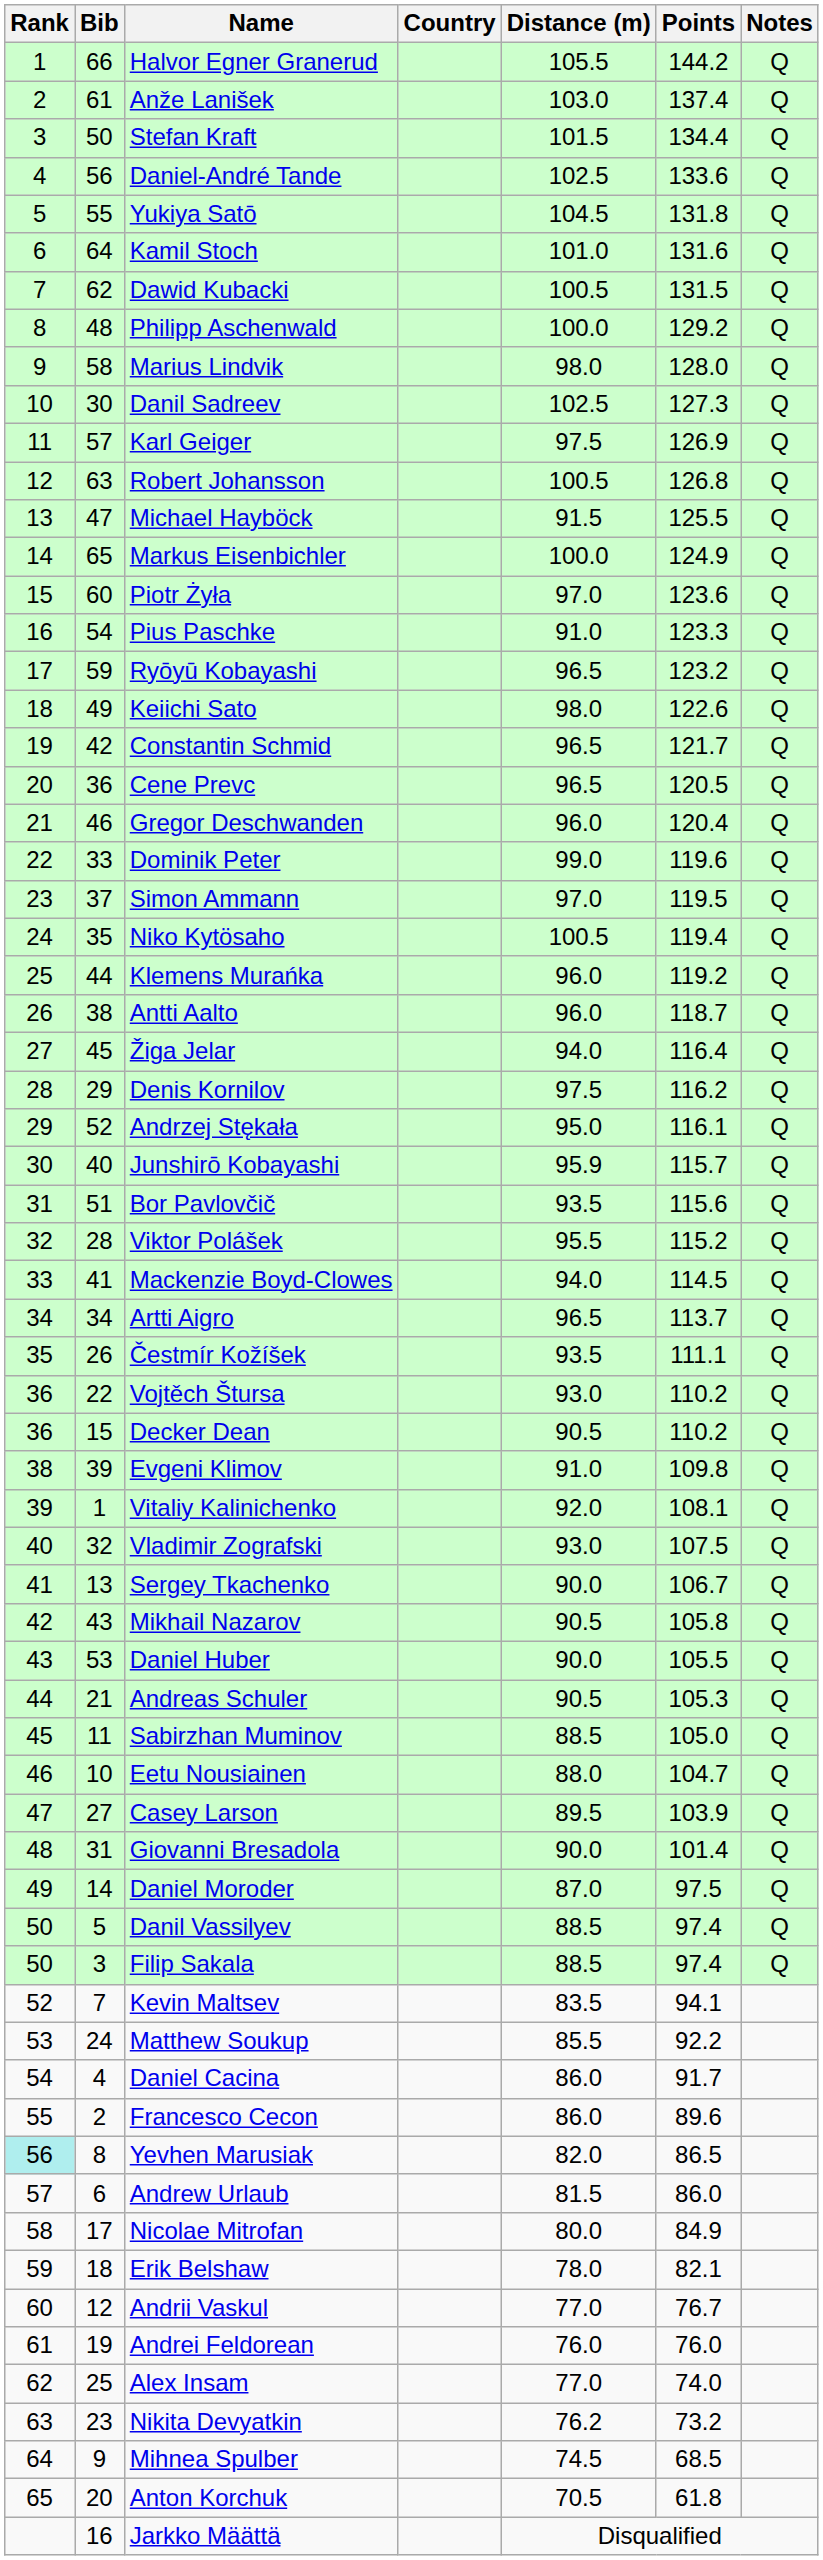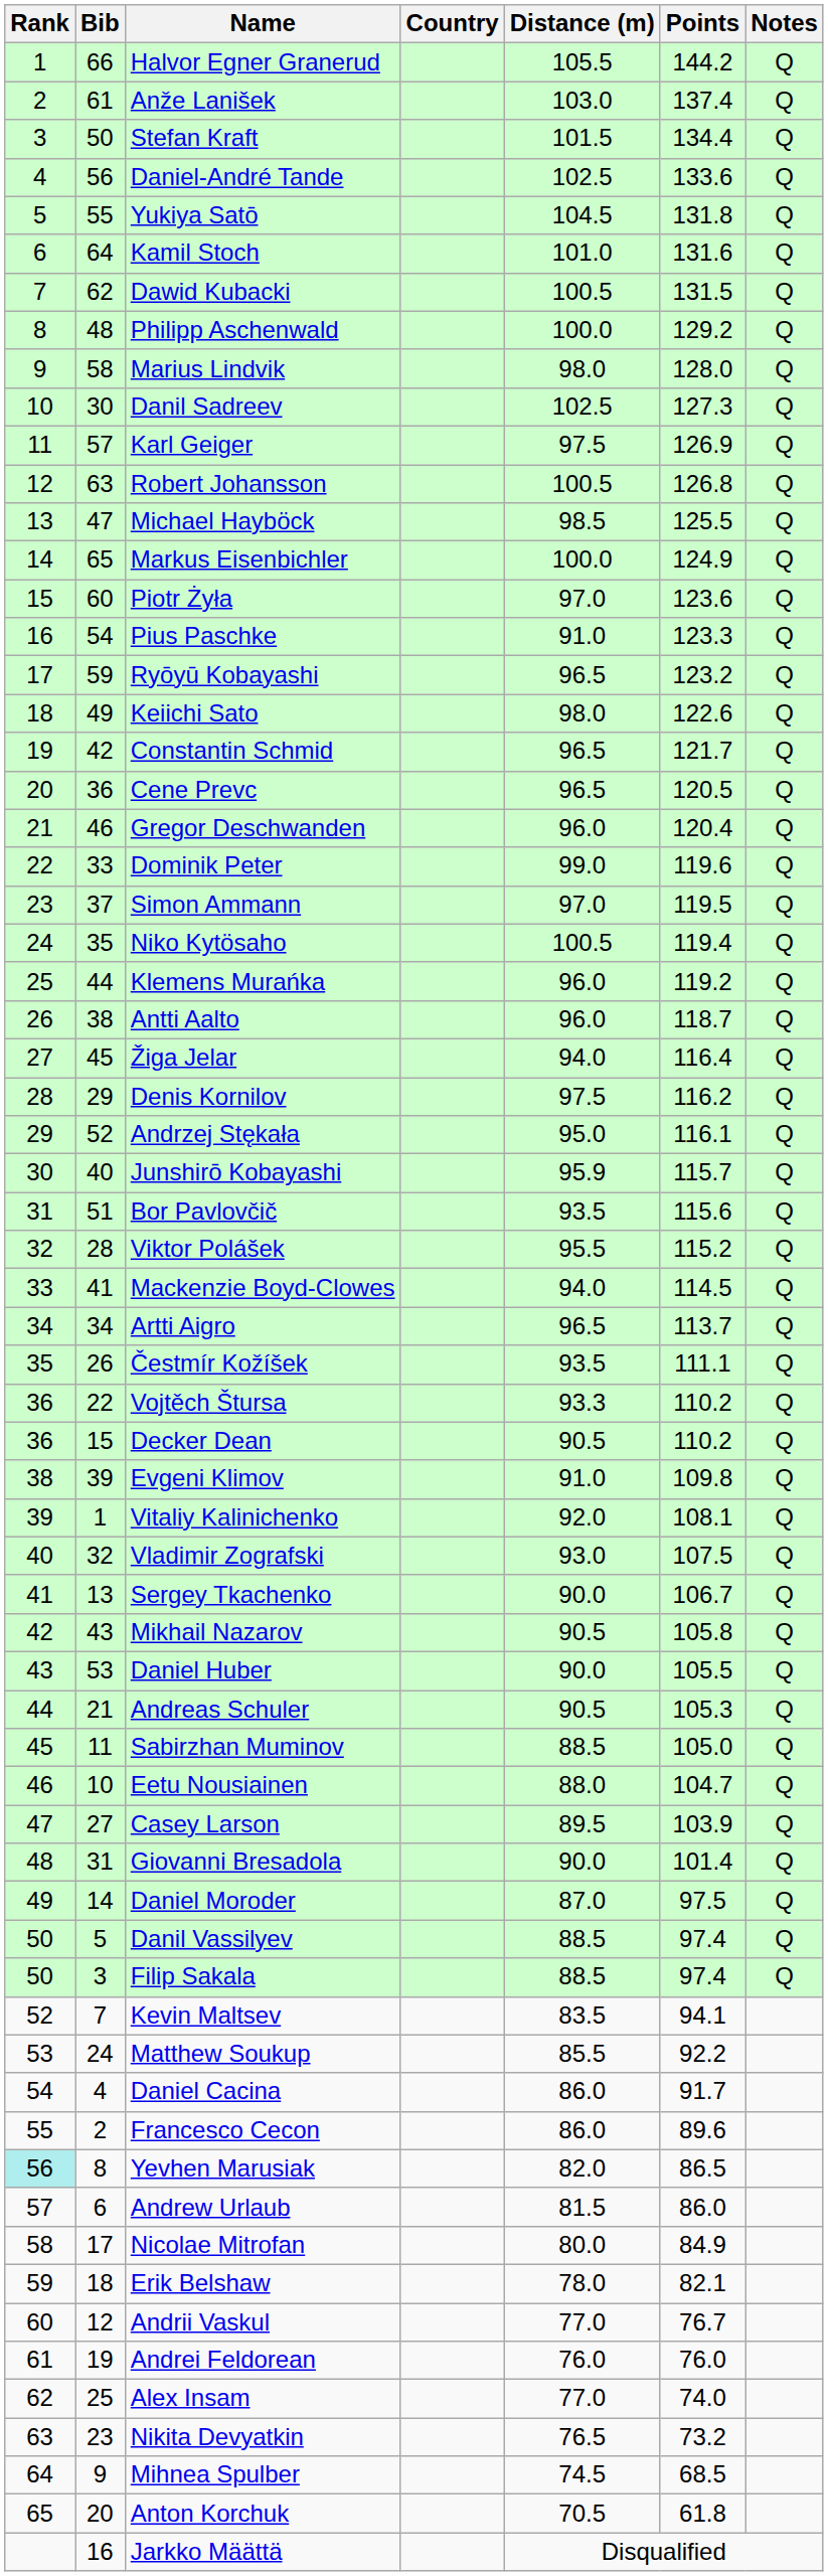Michael Hayböck | Distance (m): 91.5 -> 98.5
Vojtěch Štursa | Distance (m): 93.0 -> 93.3
Nikita Devyatkin | Distance (m): 76.2 -> 76.5
